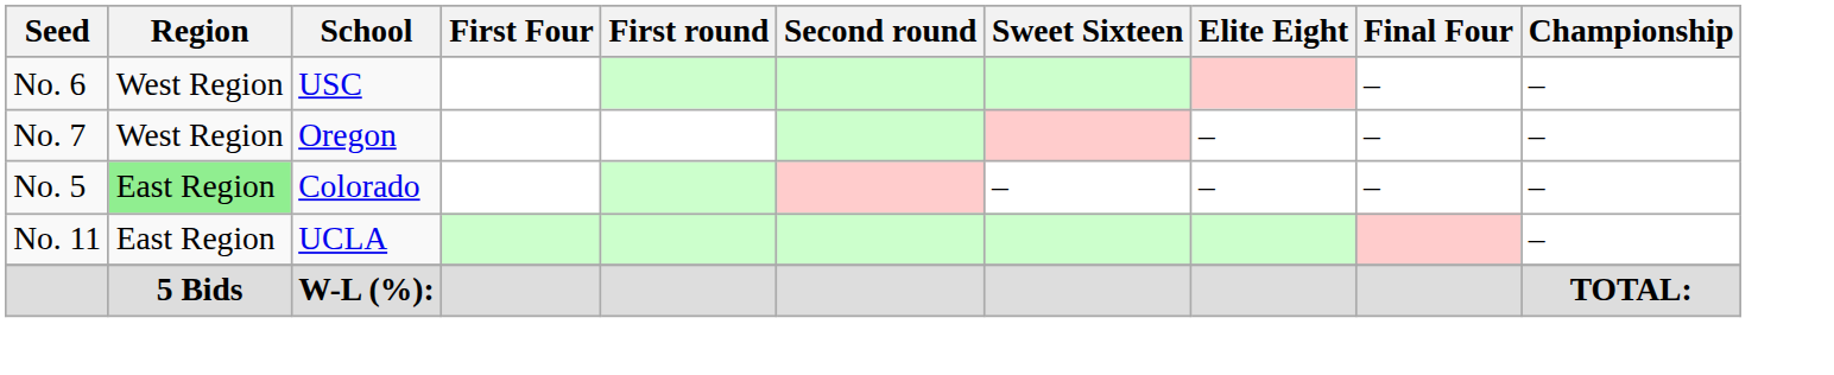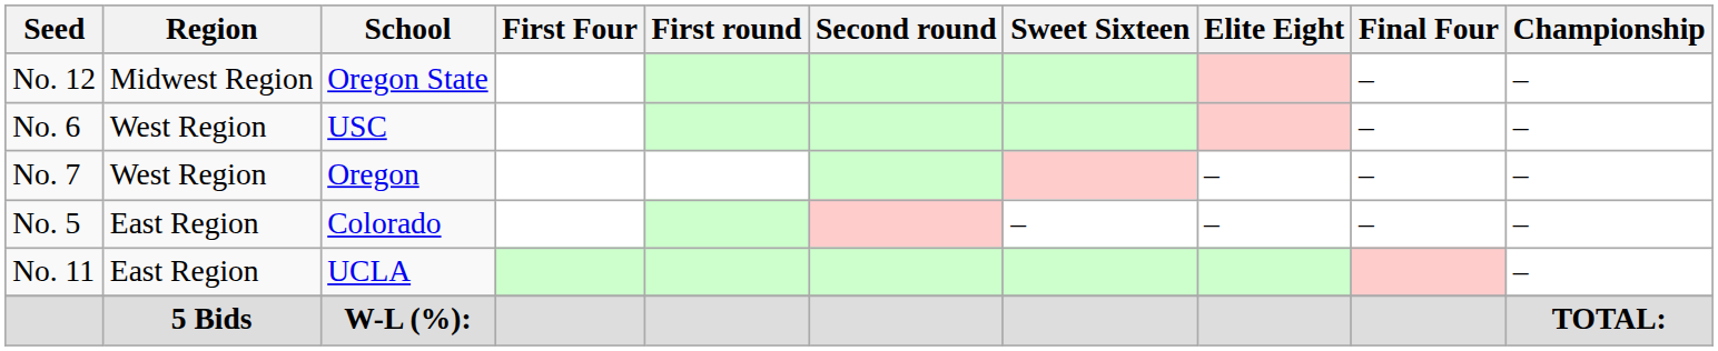+ row: No. 12 | Midwest Region | Oregon State | – | –
No. 5 | Region: lightgreen background -> no background
